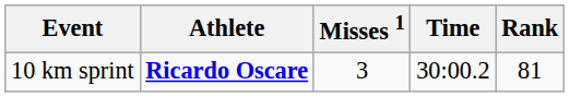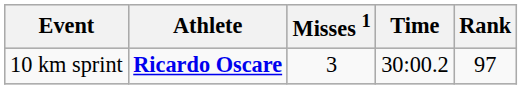10 km sprint | Rank: 81 -> 97
